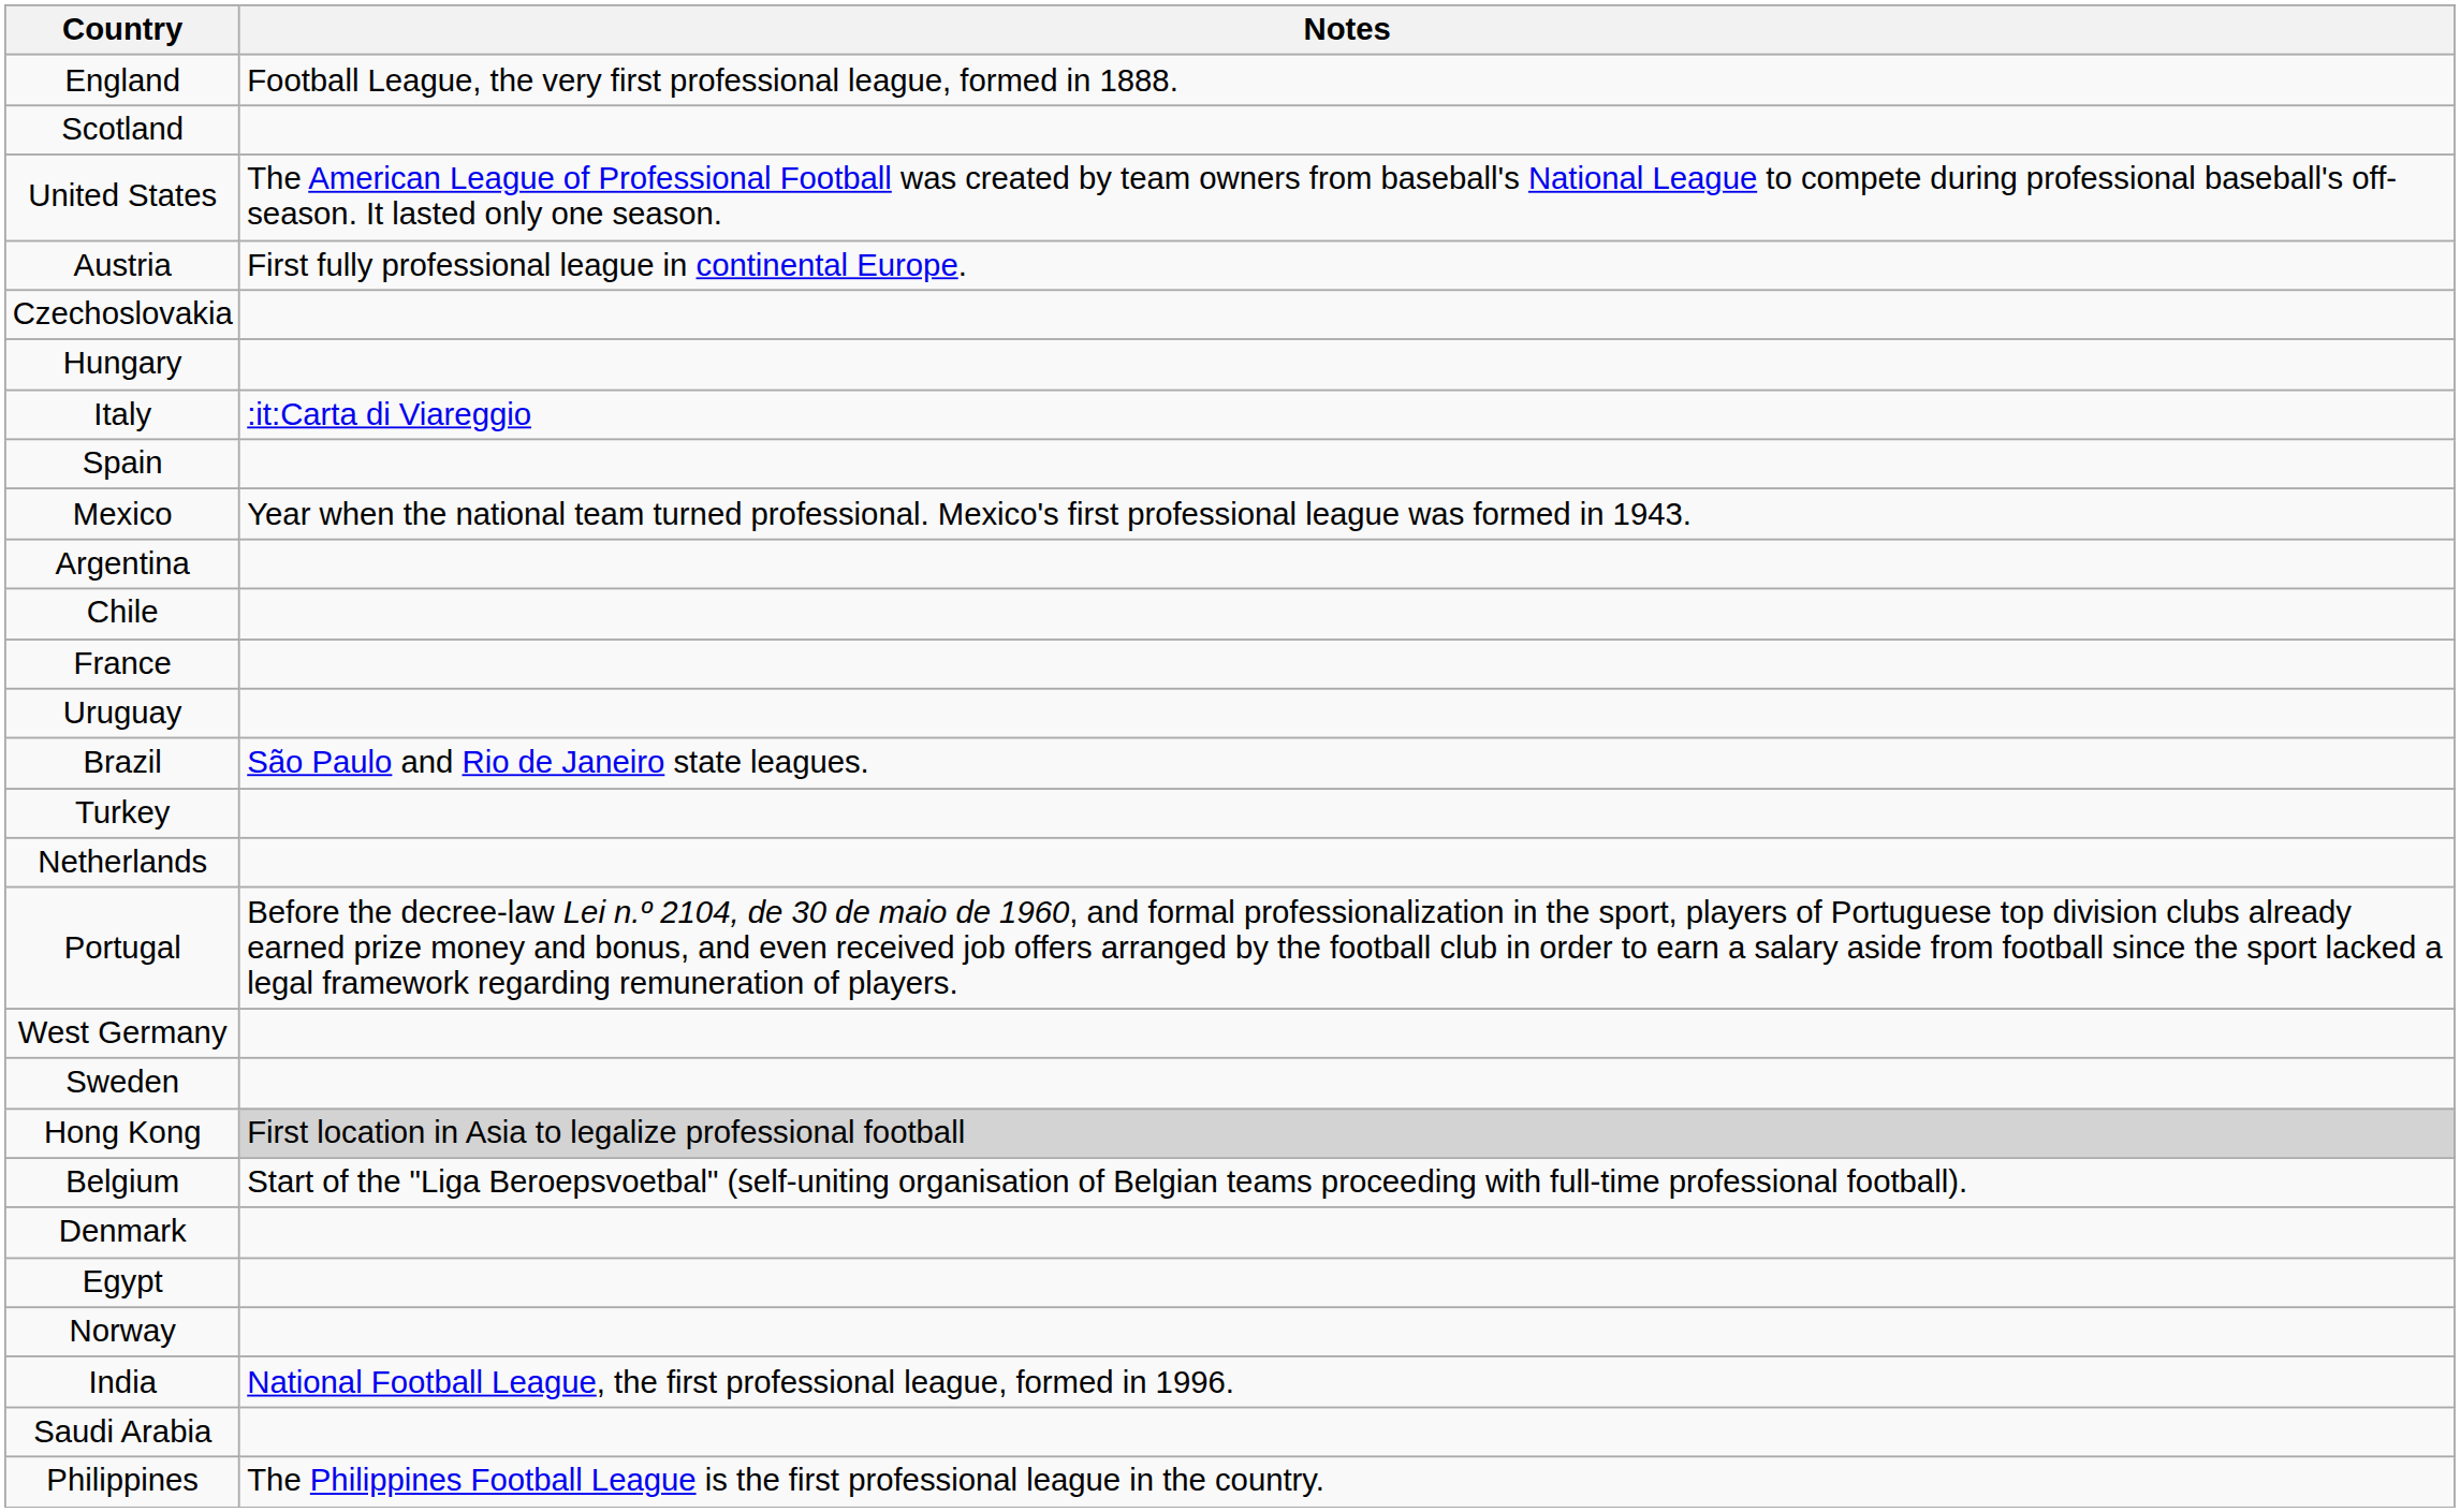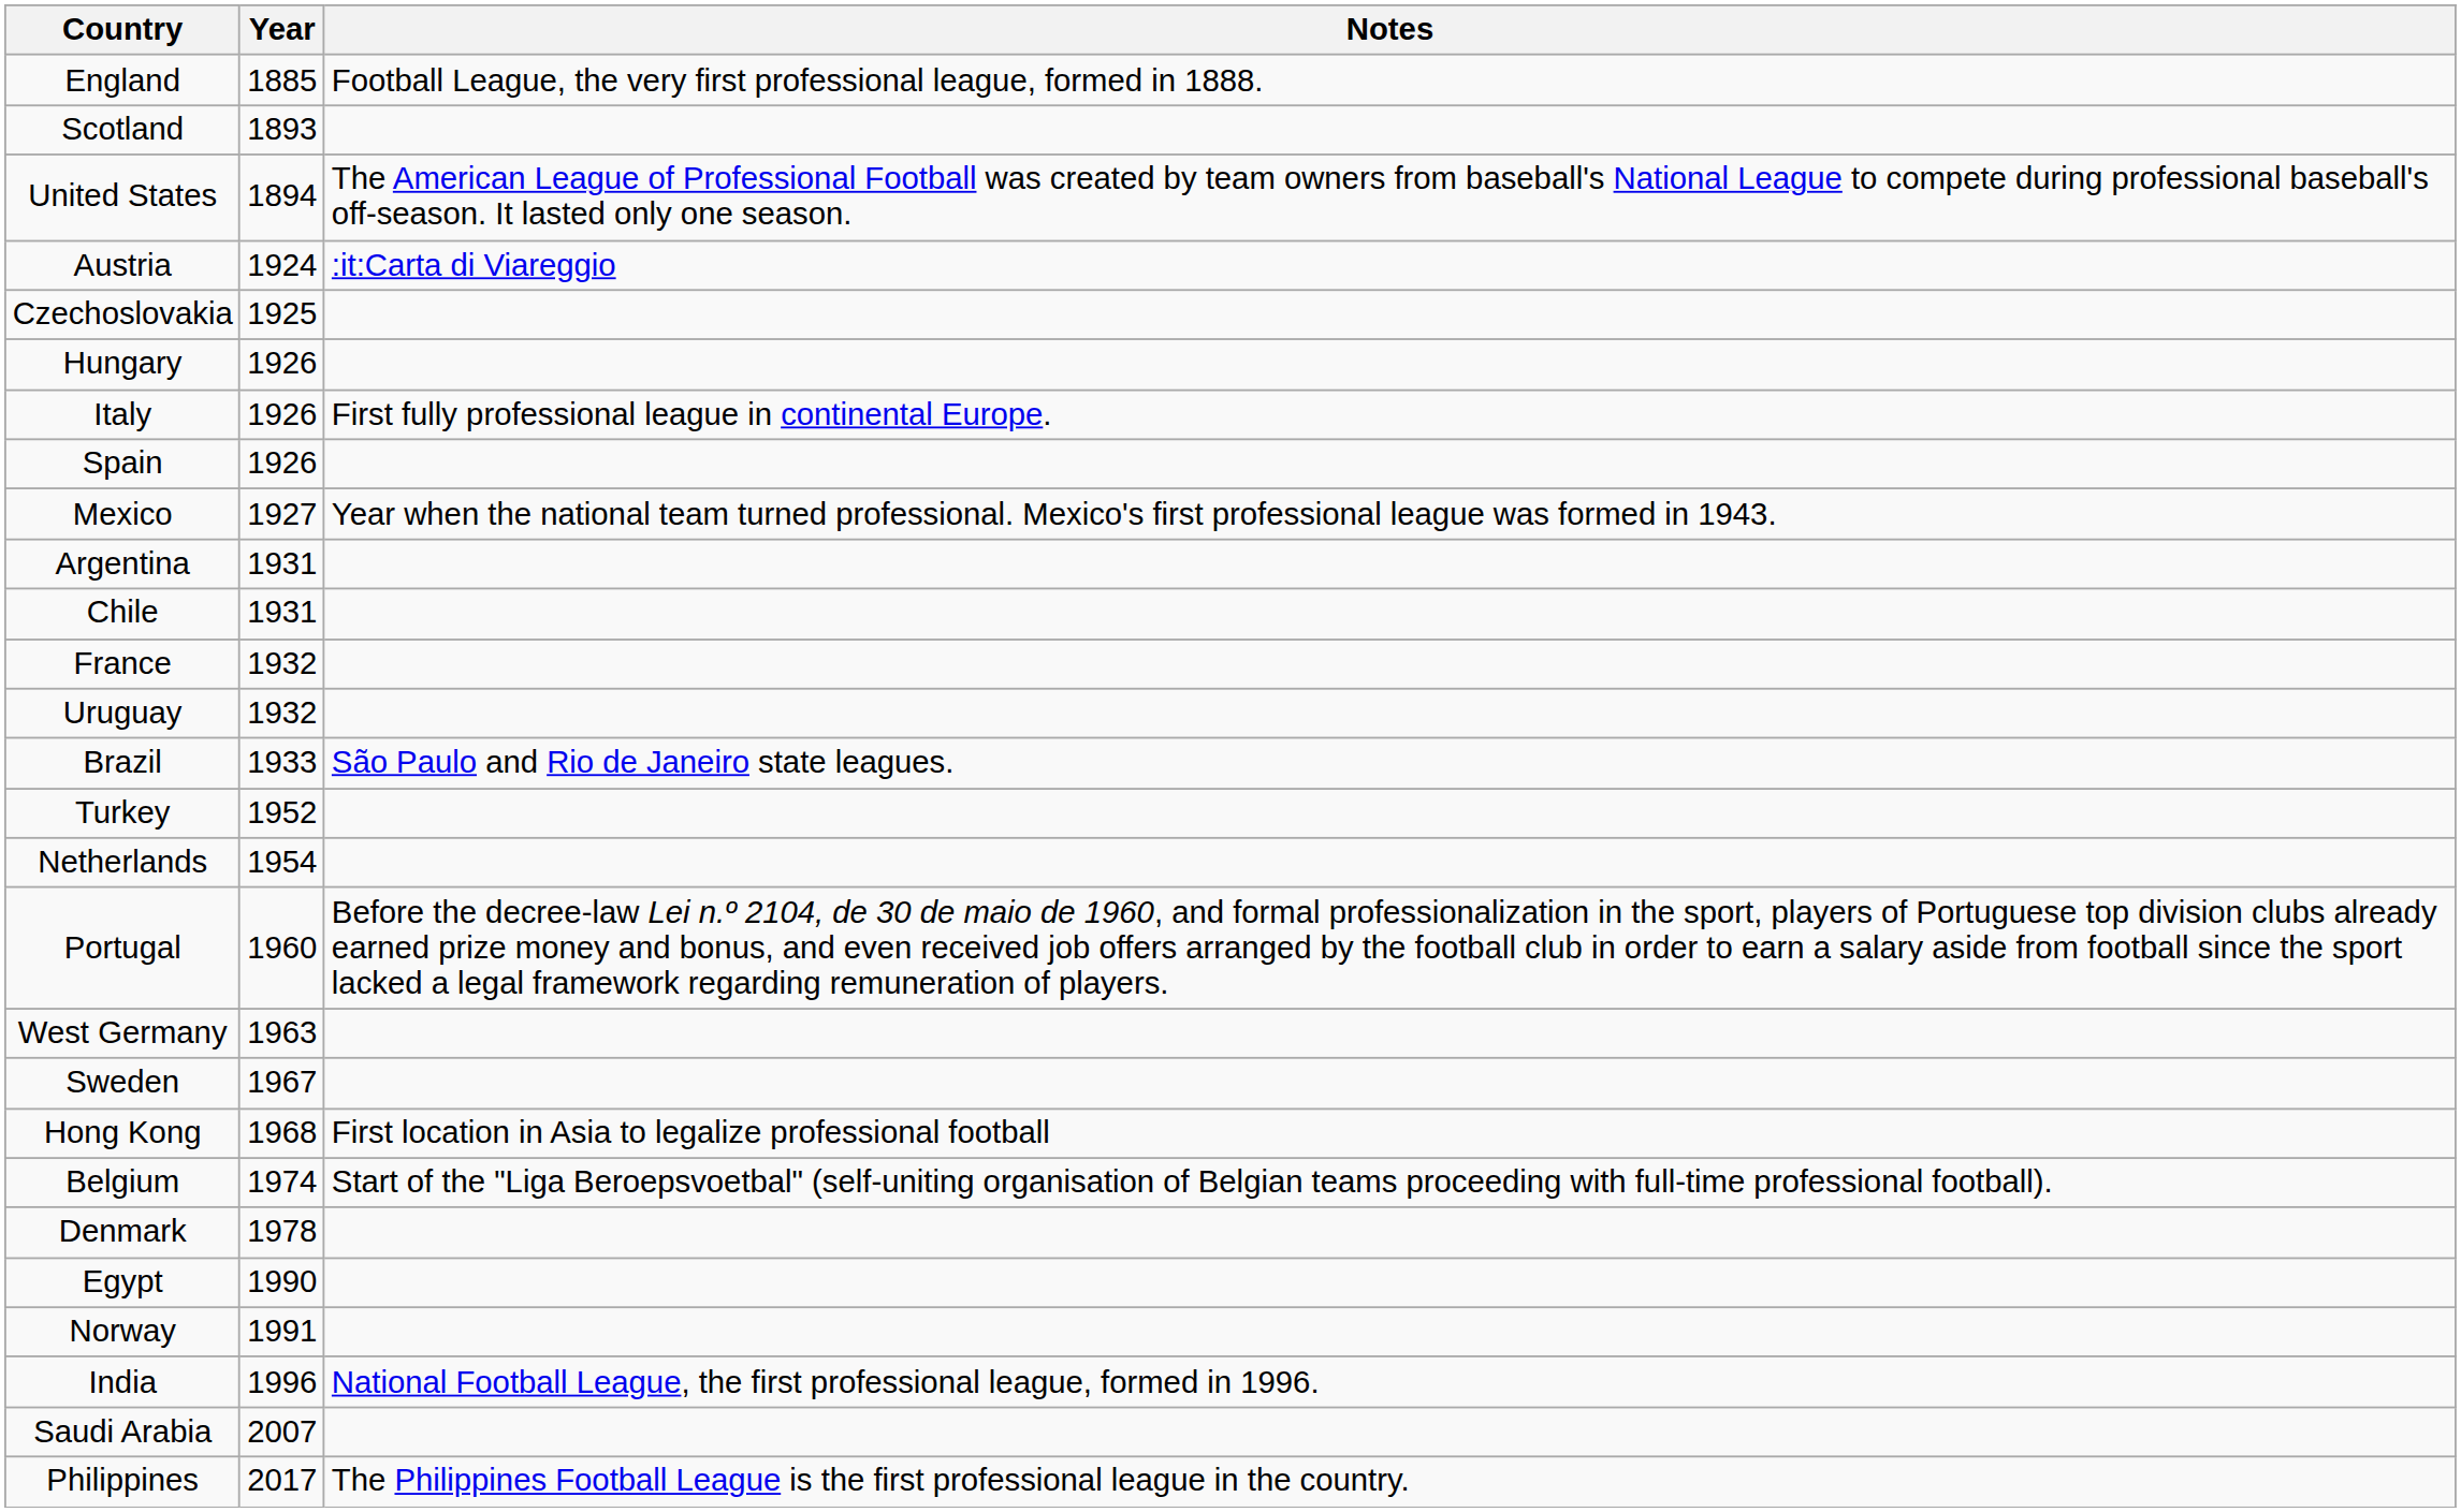+ column: Year | 1885 | 1893 | 1894 | 1924 | 1925 | 1926 | 1926 | 1926 | 1927 | 1931 | 1931 | 1932 | 1932 | 1933 | 1952 | 1954 | 1960 | 1963 | 1967 | 1968 | 1974 | 1978 | 1990 | 1991 | 1996 | 2007 | 2017
Austria | Notes: First fully professional league in continental Europe. -> :it:Carta di Viareggio
Italy | Notes: :it:Carta di Viareggio -> First fully professional league in continental Europe.
Hong Kong | Notes: lightgrey background -> no background
